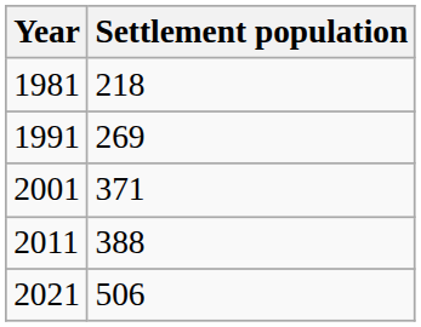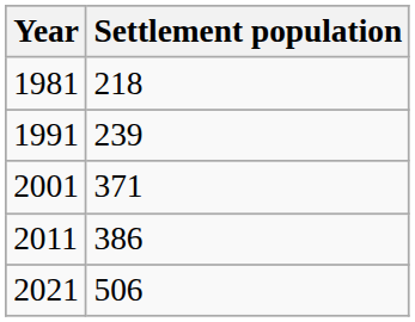1991 | Settlement population: 269 -> 239
2011 | Settlement population: 388 -> 386
